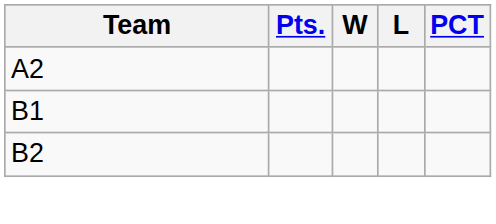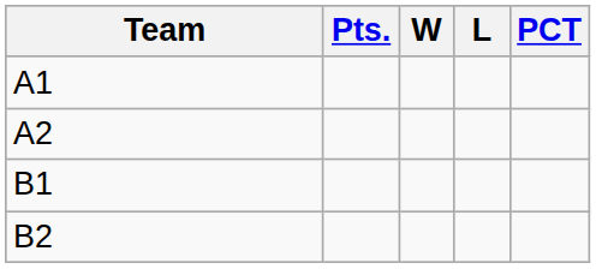+ row: A1
